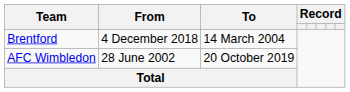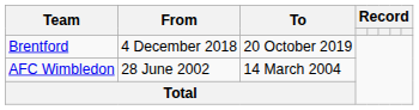Brentford | To: 14 March 2004 -> 20 October 2019
AFC Wimbledon | To: 20 October 2019 -> 14 March 2004
